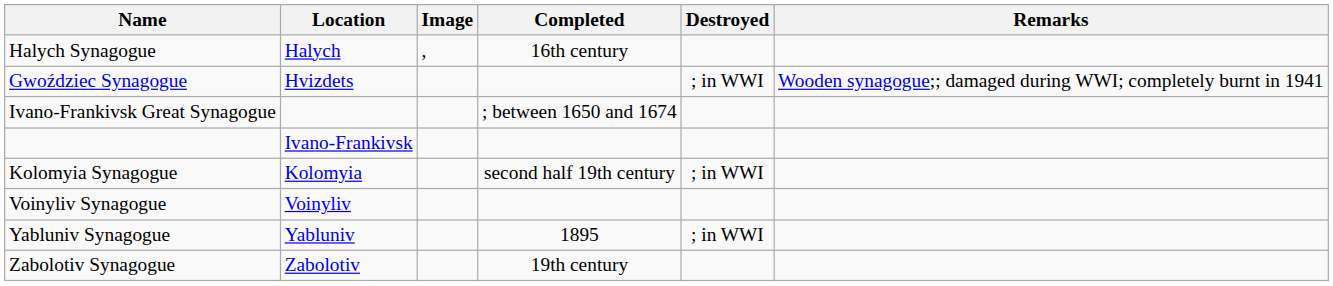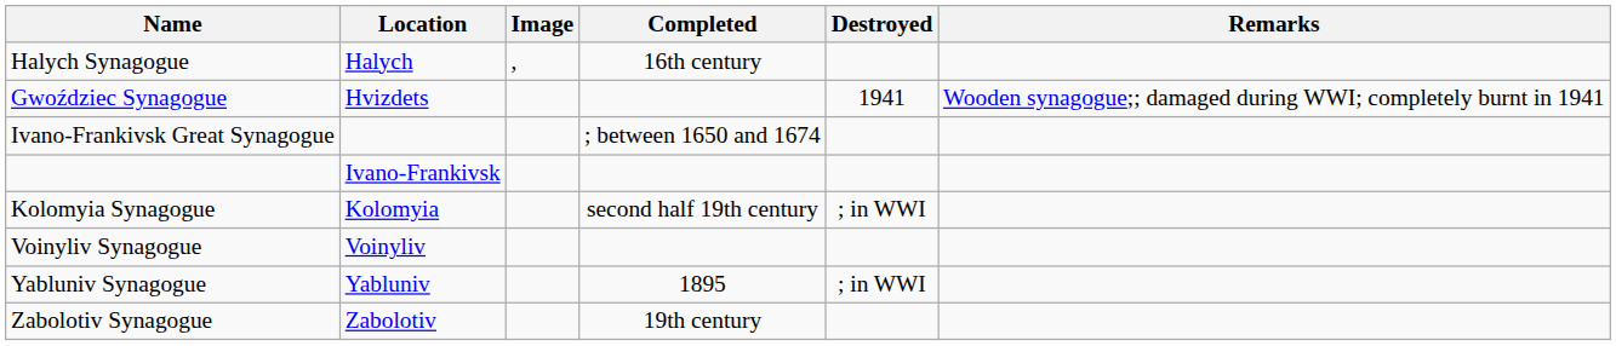Gwoździec Synagogue | Destroyed: ; in WWI -> 1941
